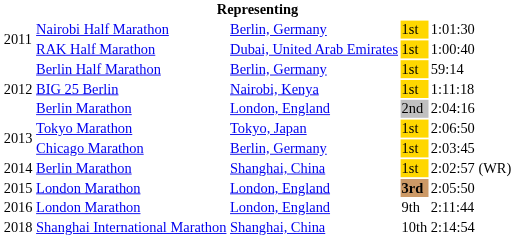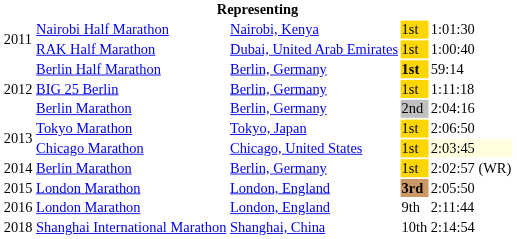Nairobi Half Marathon | column 3: Berlin, Germany -> Nairobi, Kenya
Berlin Half Marathon | column 4: normal -> bold
BIG 25 Berlin | column 3: Nairobi, Kenya -> Berlin, Germany
2012 / Berlin Marathon | column 3: London, England -> Berlin, Germany
Chicago Marathon | column 3: Berlin, Germany -> Chicago, United States
Chicago Marathon | column 5: no background -> lightyellow background
2014 / Berlin Marathon | column 3: Shanghai, China -> Berlin, Germany
